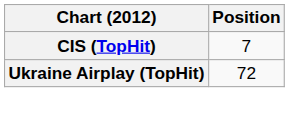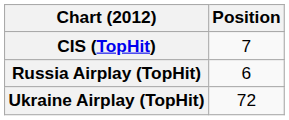+ row: Russia Airplay (TopHit) | 6
